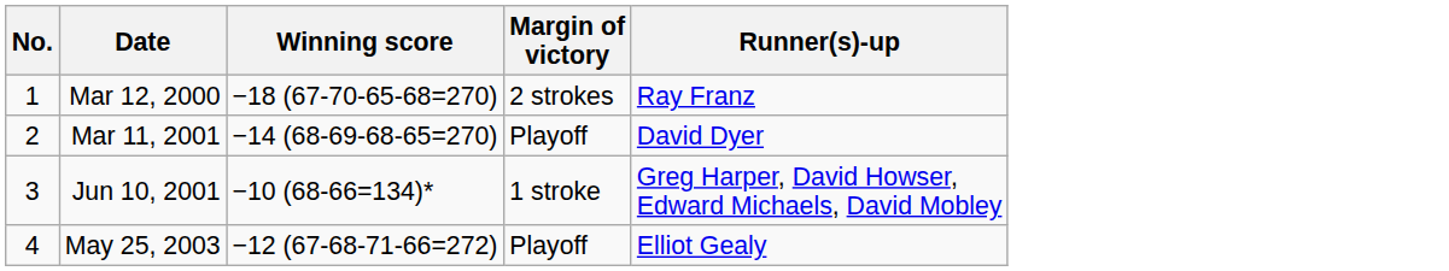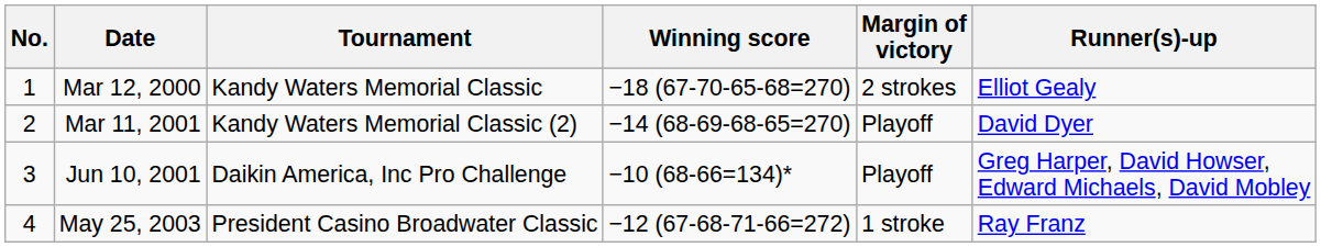+ column: Tournament | Kandy Waters Memorial Classic | Kandy Waters Memorial Classic (2) | Daikin America, Inc Pro Challenge | President Casino Broadwater Classic
Mar 12, 2000 | Runner(s)-up: Ray Franz -> Elliot Gealy
Jun 10, 2001 | Margin of victory: 1 stroke -> Playoff
May 25, 2003 | Margin of victory: Playoff -> 1 stroke
May 25, 2003 | Runner(s)-up: Elliot Gealy -> Ray Franz
